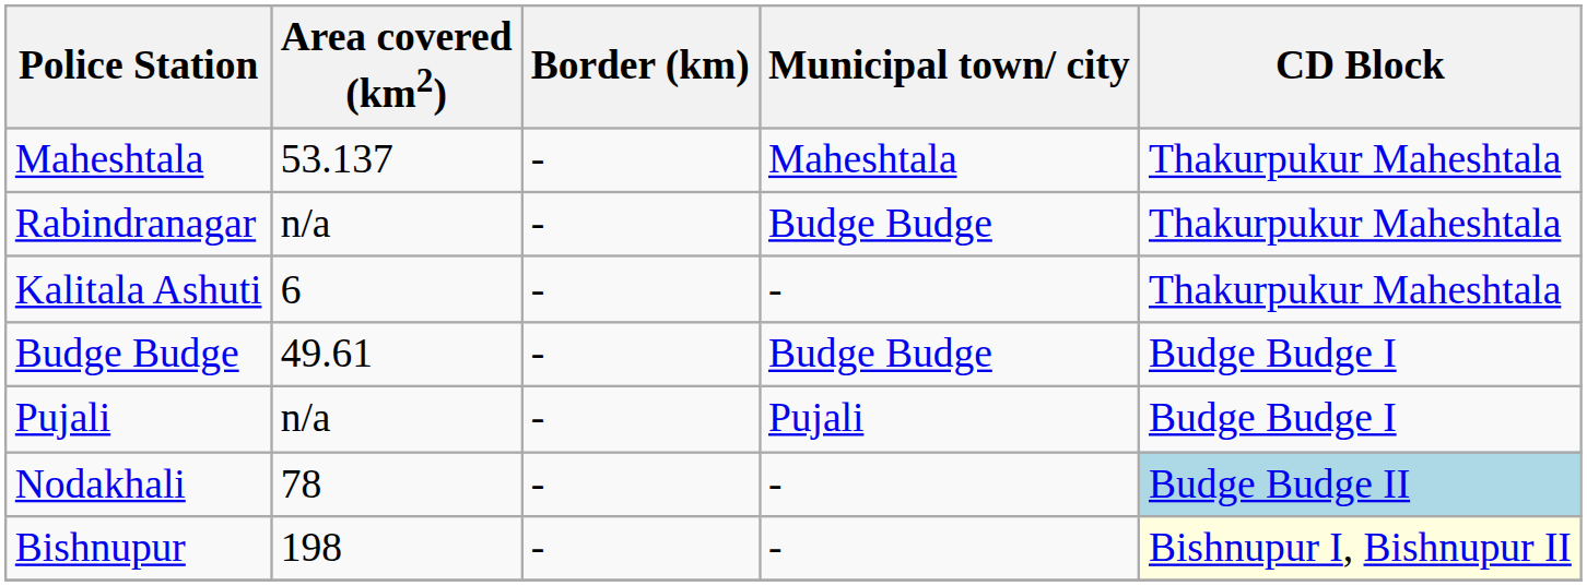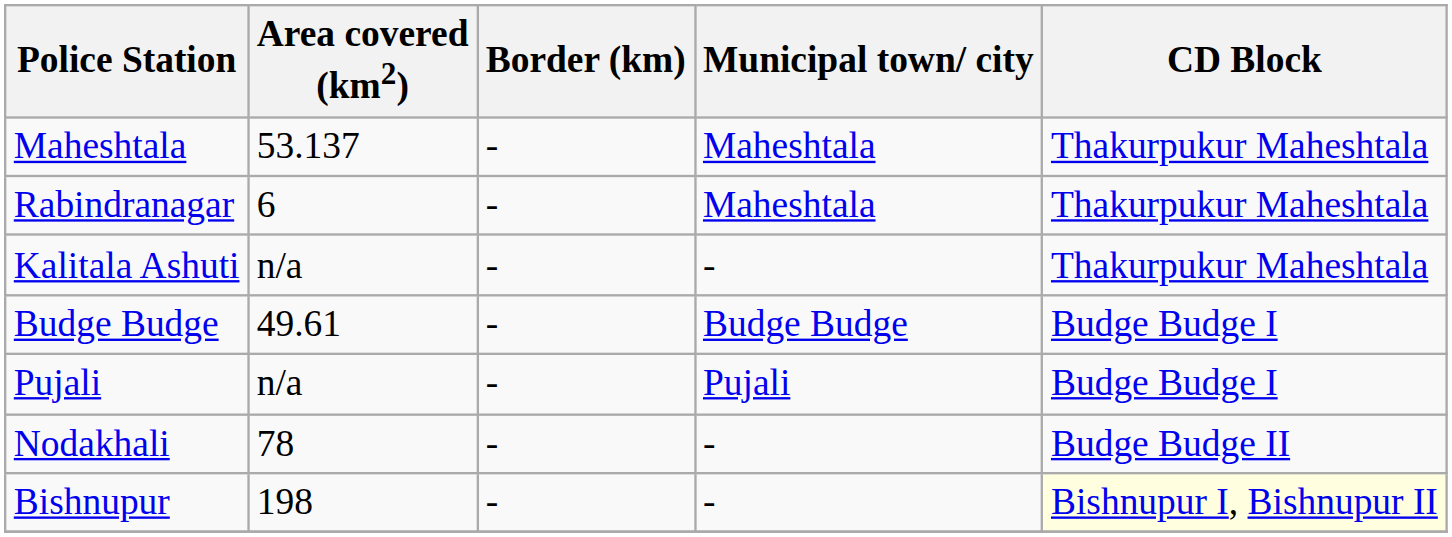Rabindranagar | Area covered (km2): n/a -> 6
Rabindranagar | Municipal town/ city: Budge Budge -> Maheshtala
Kalitala Ashuti | Area covered (km2): 6 -> n/a
Nodakhali | CD Block: lightblue background -> no background
